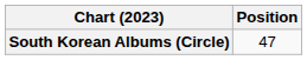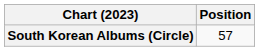South Korean Albums (Circle) | Position: 47 -> 57
